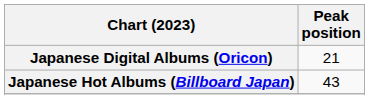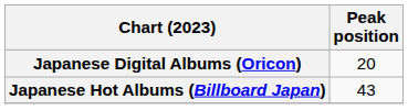Japanese Digital Albums (Oricon) | Peak position: 21 -> 20
